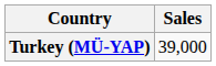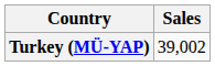Turkey (MÜ-YAP) | Sales: 39,000 -> 39,002
